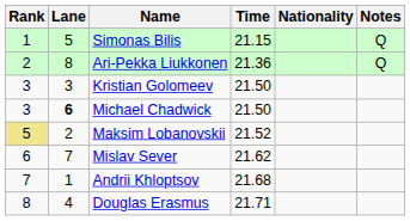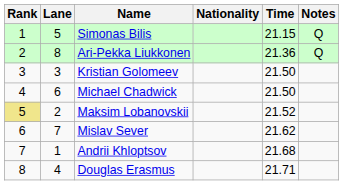columns swapped: Nationality <-> Time
Michael Chadwick | Rank: 3 -> 4
Michael Chadwick | Lane: bold -> normal
